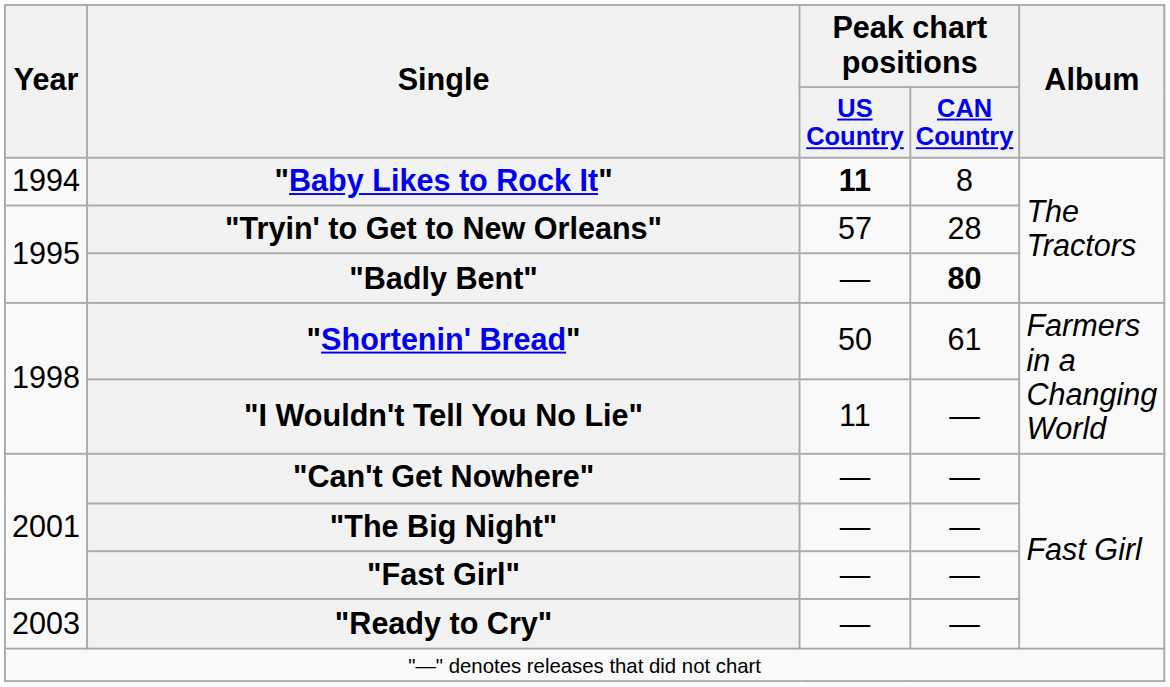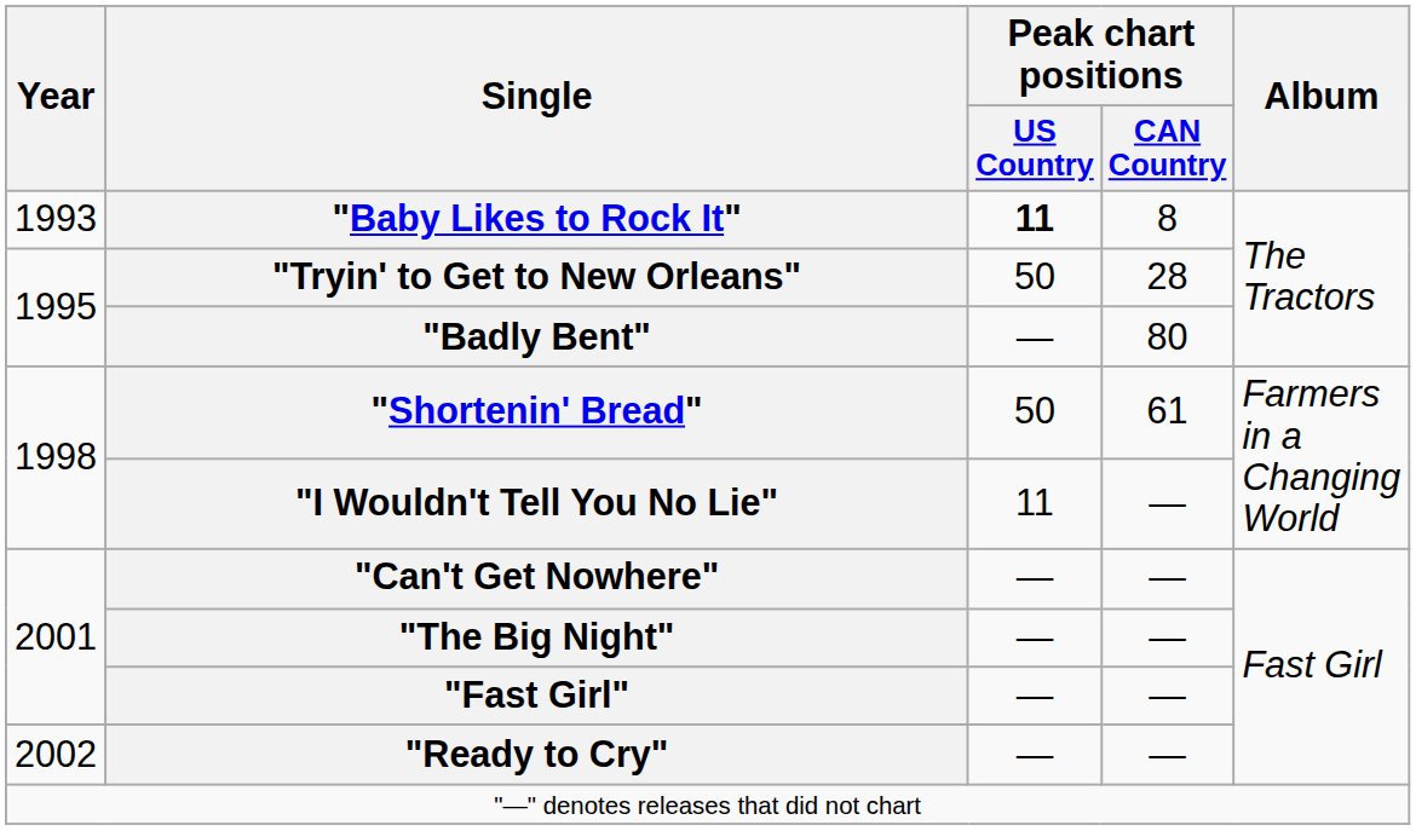"Baby Likes to Rock It" | Year: 1994 -> 1993
"Tryin' to Get to New Orleans" | Peak chart positions / US Country: 57 -> 50
"Badly Bent" | Peak chart positions / CAN Country: bold -> normal
"Ready to Cry" | Year: 2003 -> 2002
